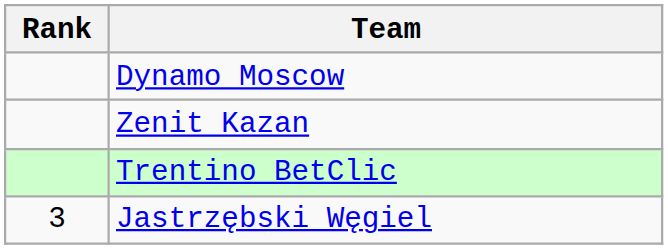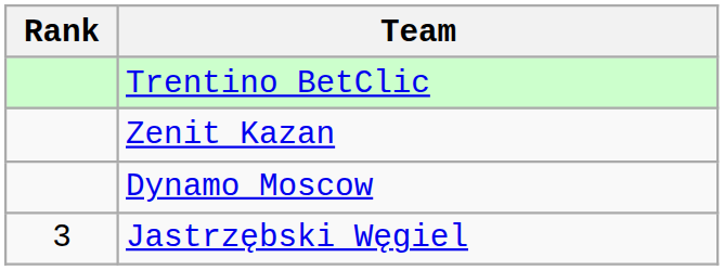rows swapped: Trentino BetClic <-> Dynamo Moscow
